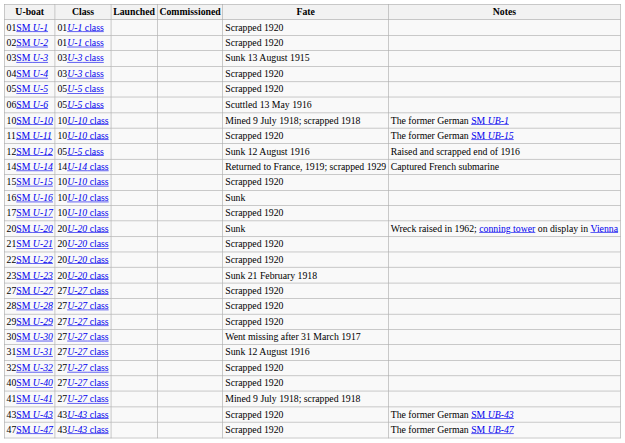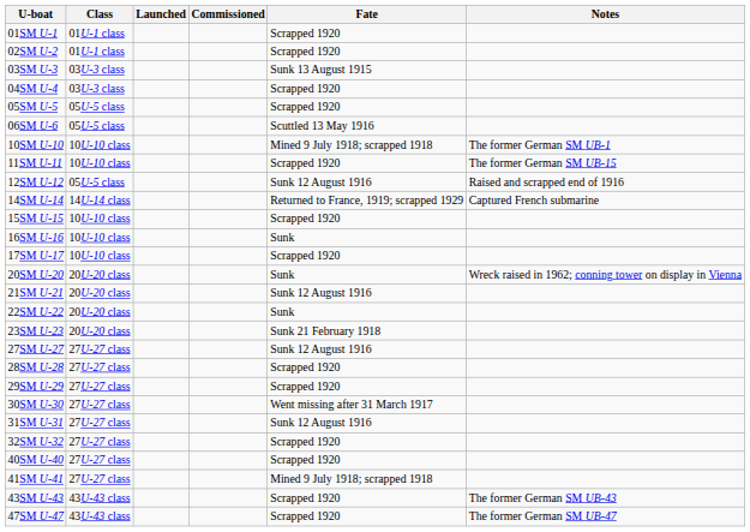21SM U-21 | Fate: Scrapped 1920 -> Sunk 12 August 1916
22SM U-22 | Fate: Scrapped 1920 -> Sunk
27SM U-27 | Fate: Scrapped 1920 -> Sunk 12 August 1916
